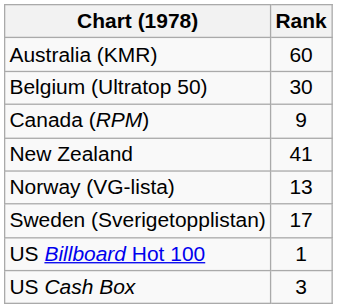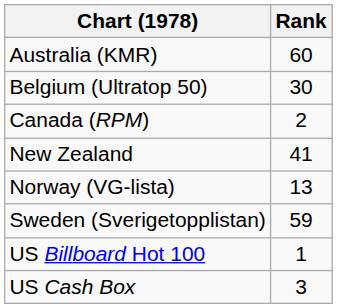Canada (RPM) | Rank: 9 -> 2
Sweden (Sverigetopplistan) | Rank: 17 -> 59
